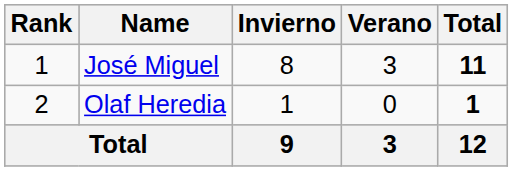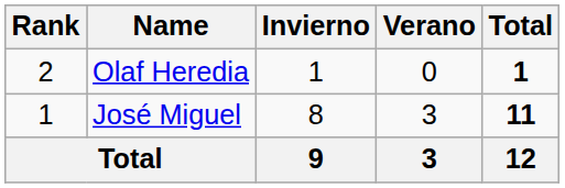rows swapped: José Miguel <-> Olaf Heredia
